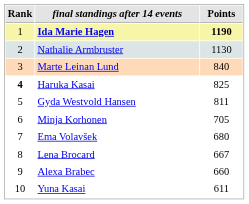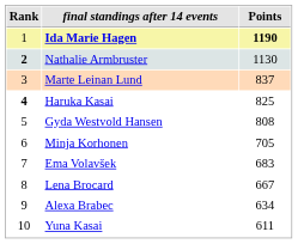Nathalie Armbruster | Rank: normal -> bold
Marte Leinan Lund | Points: 840 -> 837
Gyda Westvold Hansen | Points: 811 -> 808
Ema Volavšek | Points: 680 -> 683
Alexa Brabec | Points: 660 -> 634
